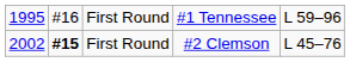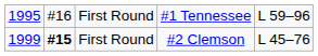First Round / #2 Clemson | column 1: 2002 -> 1999
